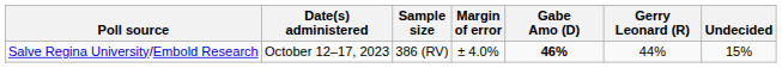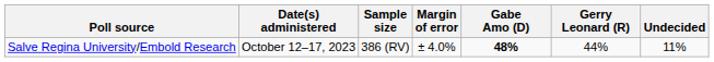Salve Regina University/Embold Research | Gabe Amo (D): 46% -> 48%
Salve Regina University/Embold Research | Undecided: 15% -> 11%
